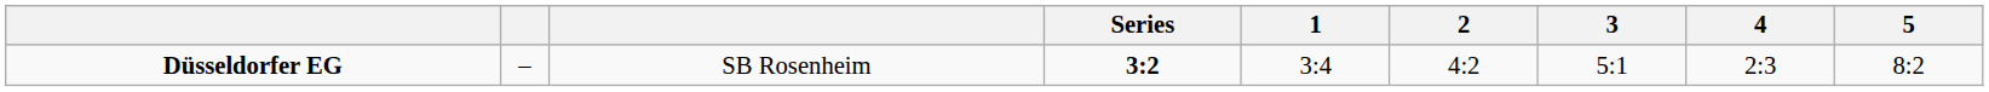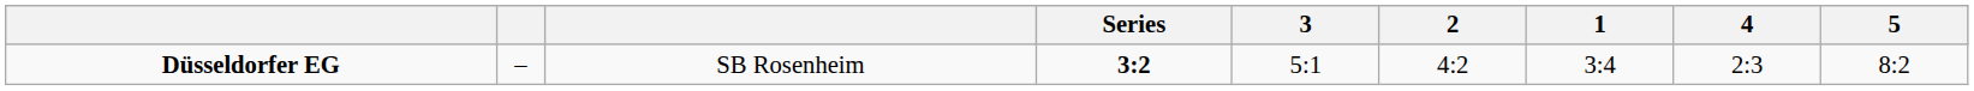columns swapped: 1 <-> 3
